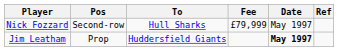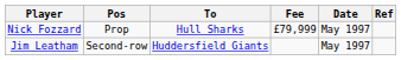Nick Fozzard | Pos: Second-row -> Prop
Jim Leatham | Pos: Prop -> Second-row
Jim Leatham | Date: bold -> normal
